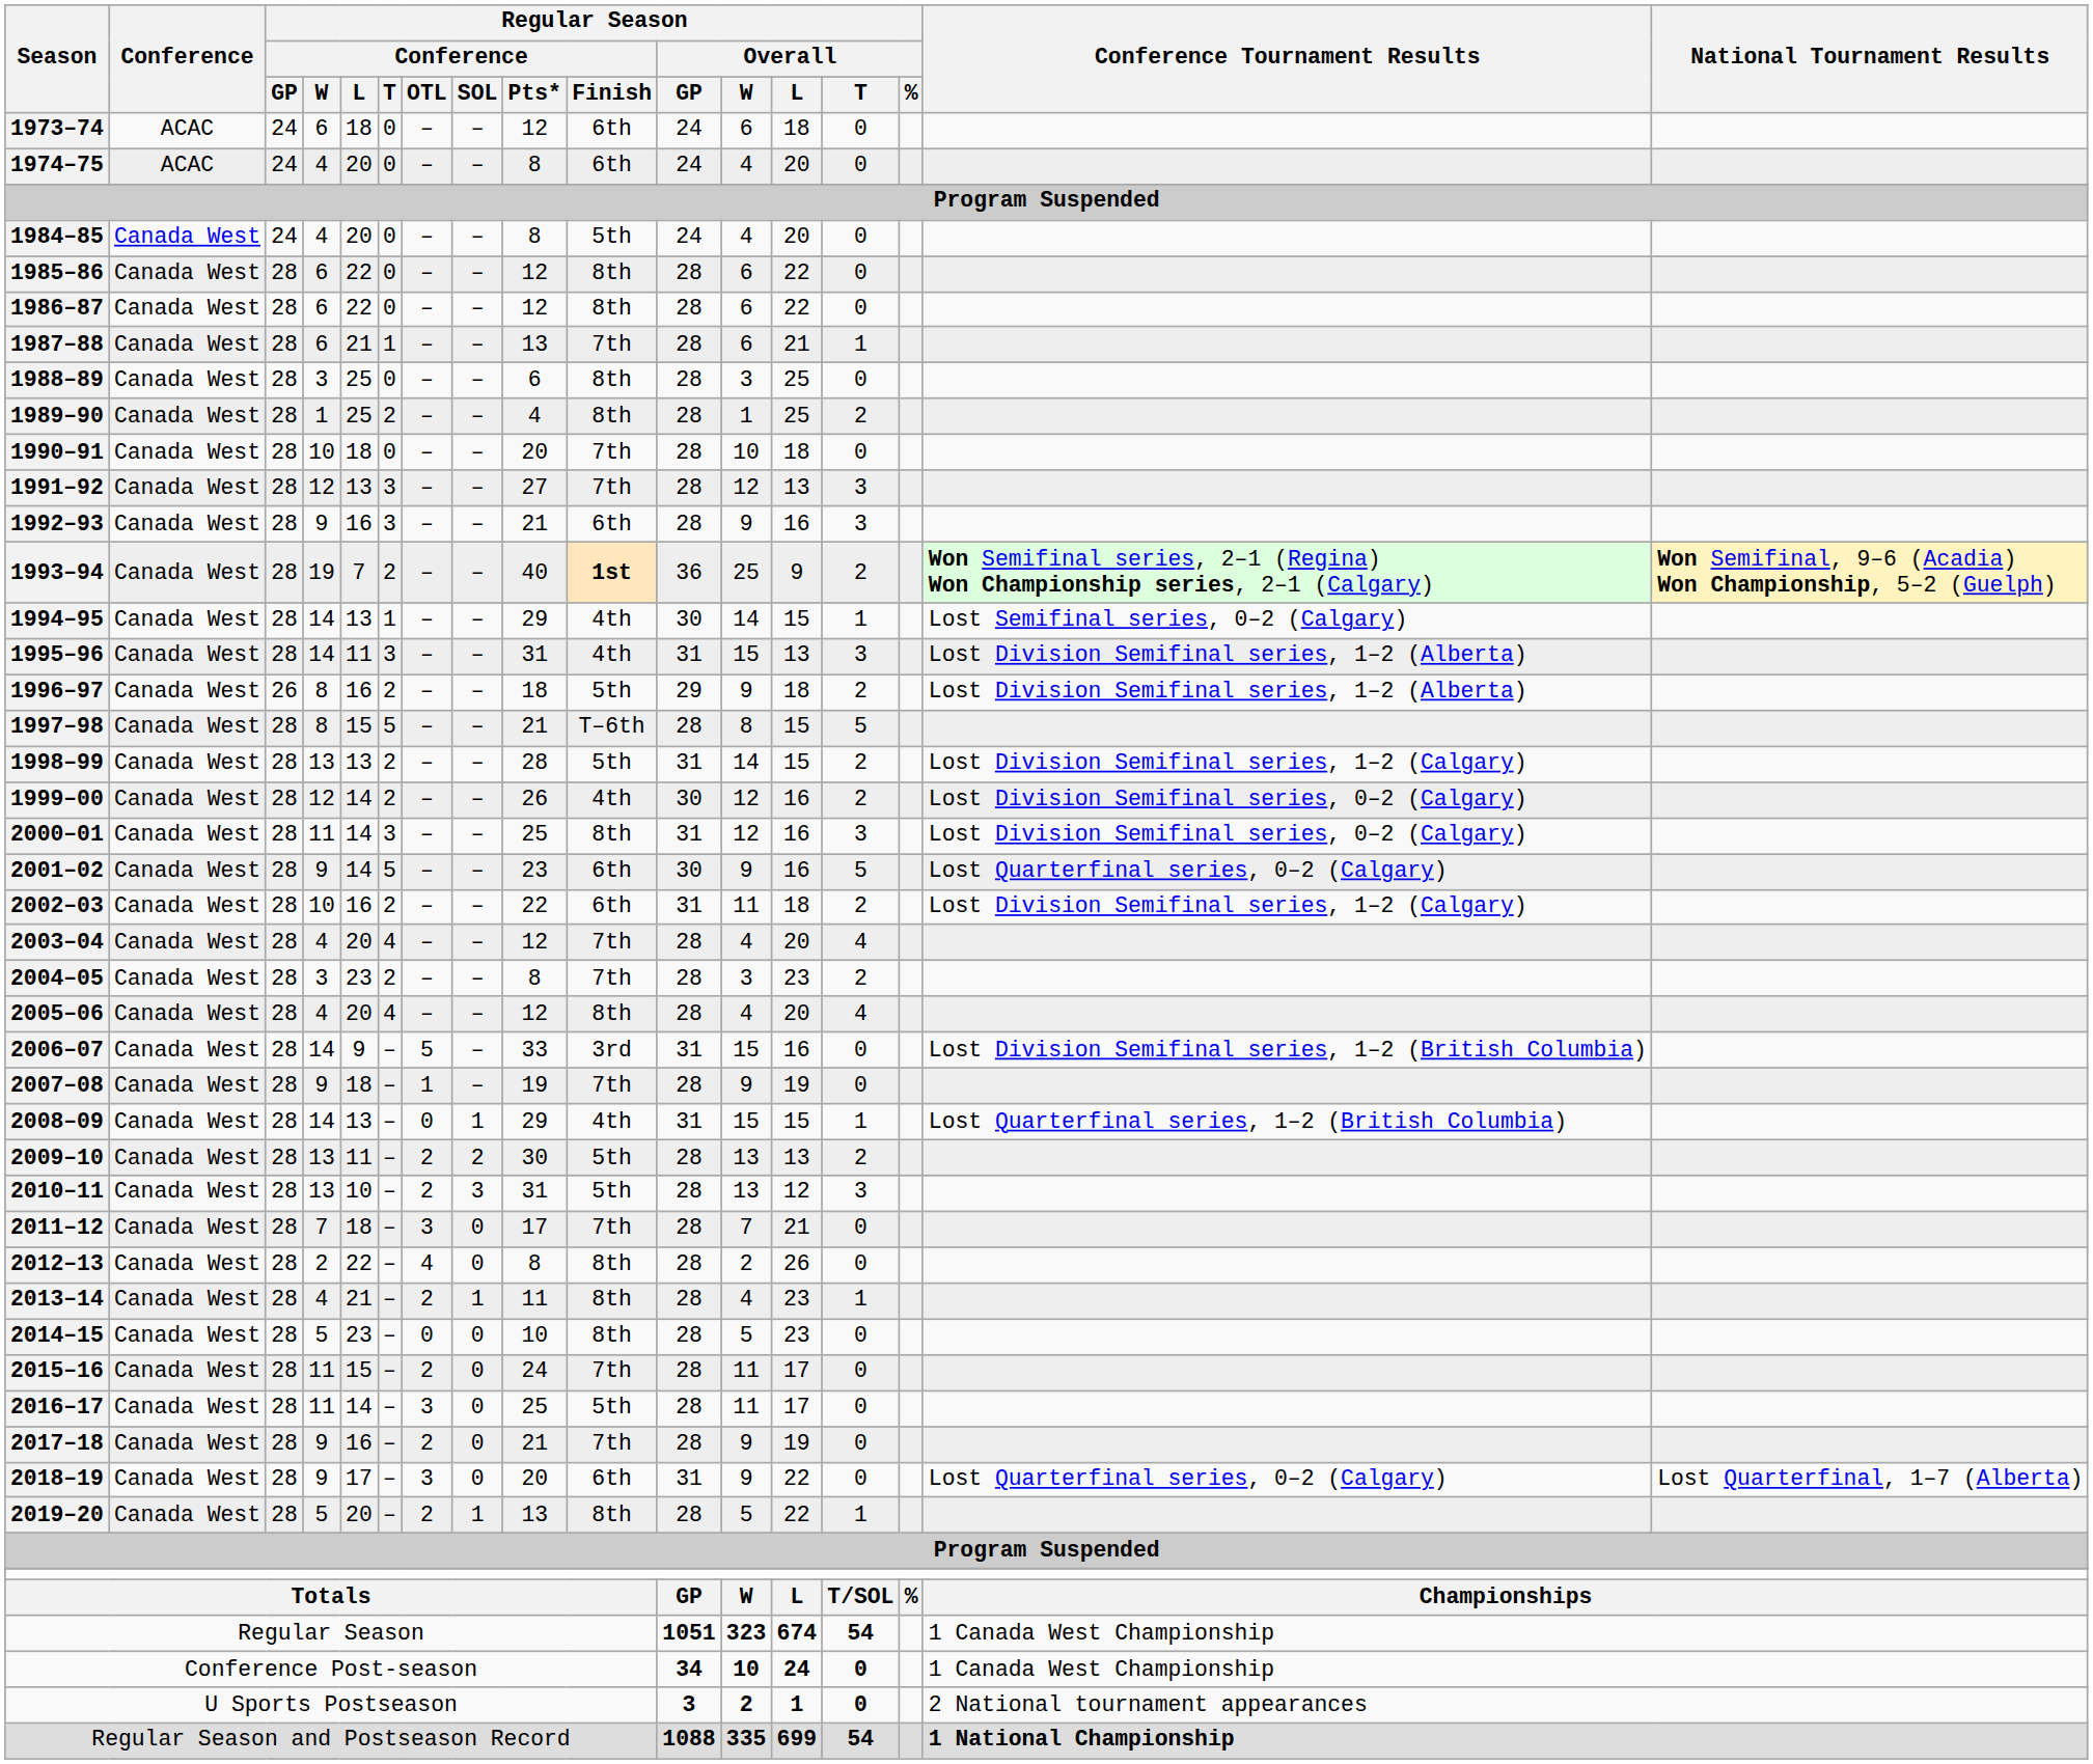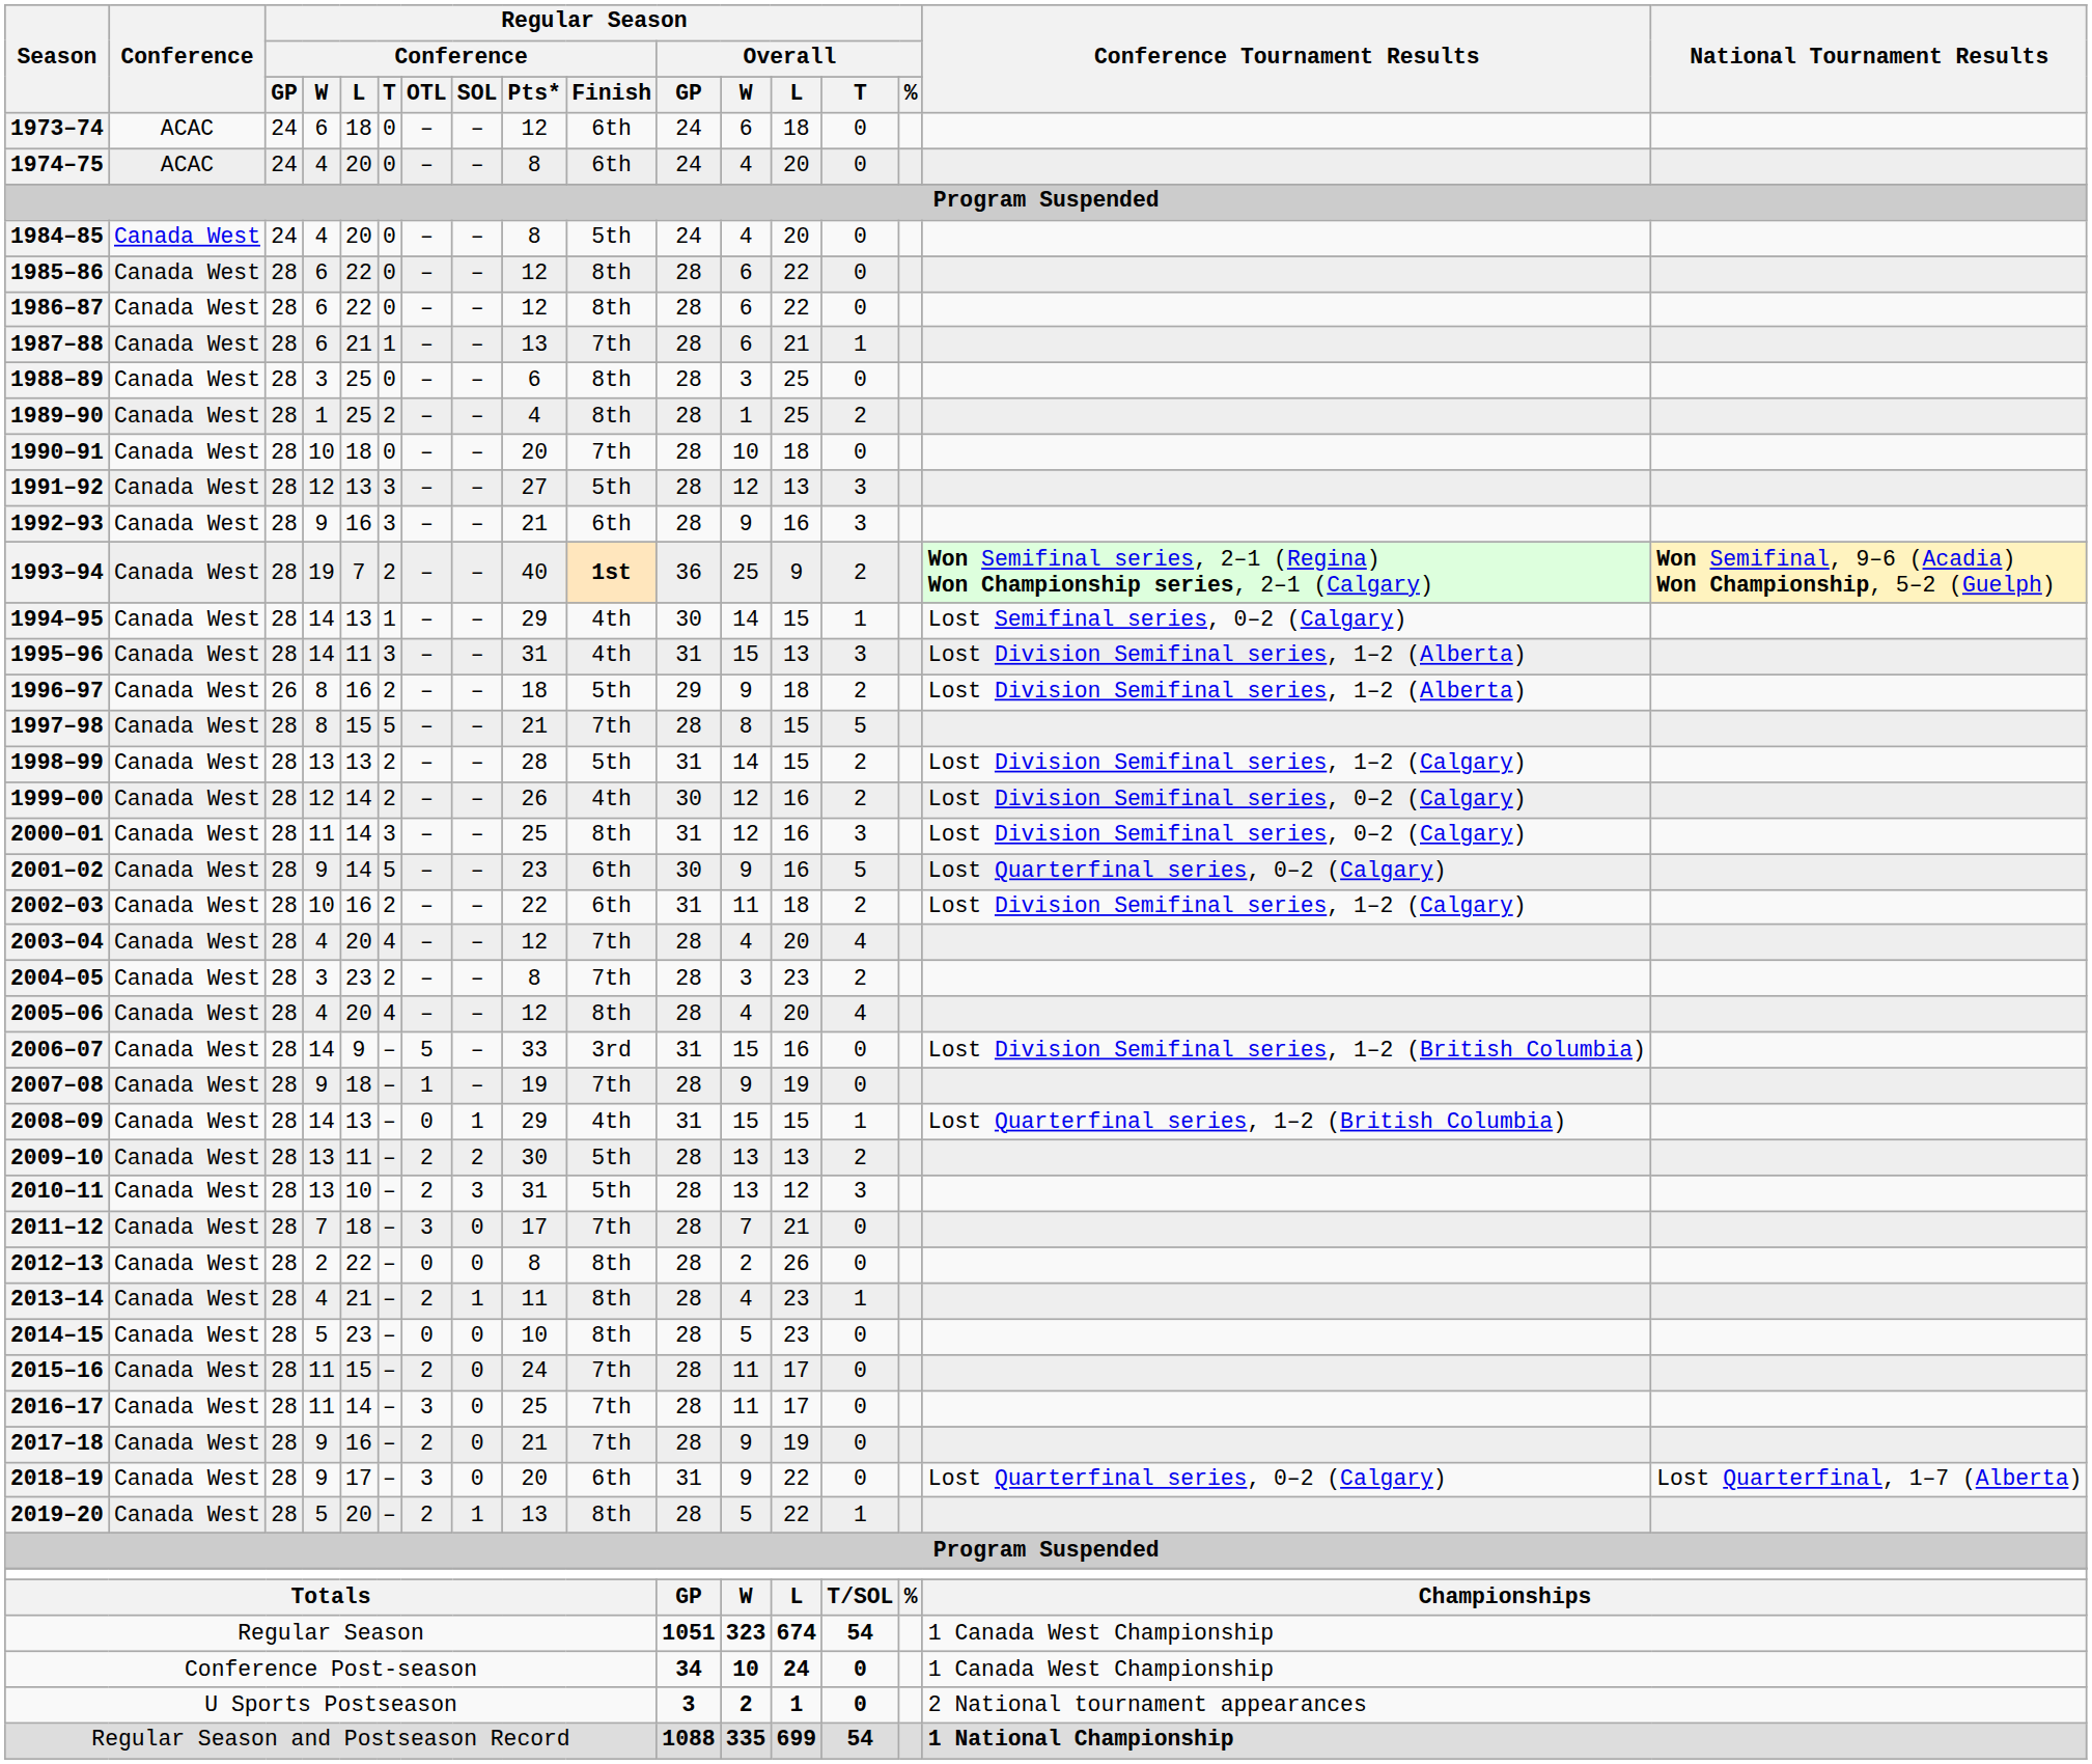1991–92 | Regular Season / Conference / Finish: 7th -> 5th
1997–98 | Regular Season / Conference / Finish: T–6th -> 7th
2012–13 | Regular Season / Conference / OTL: 4 -> 0
2016–17 | Regular Season / Conference / Finish: 5th -> 7th
